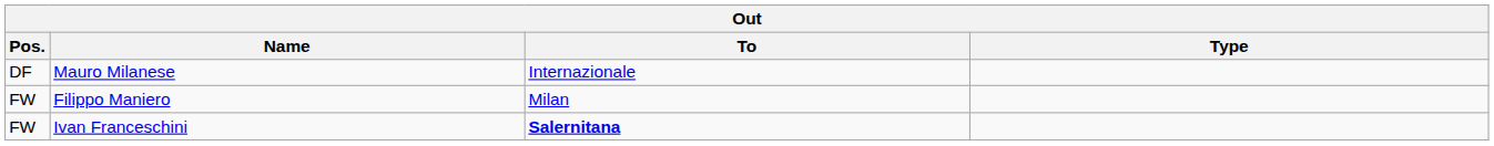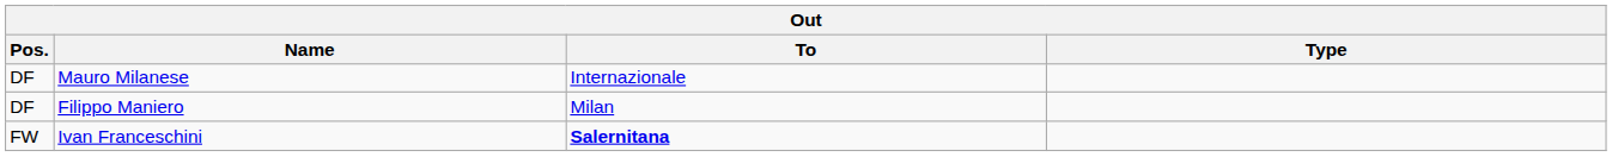Filippo Maniero | Pos.: FW -> DF
